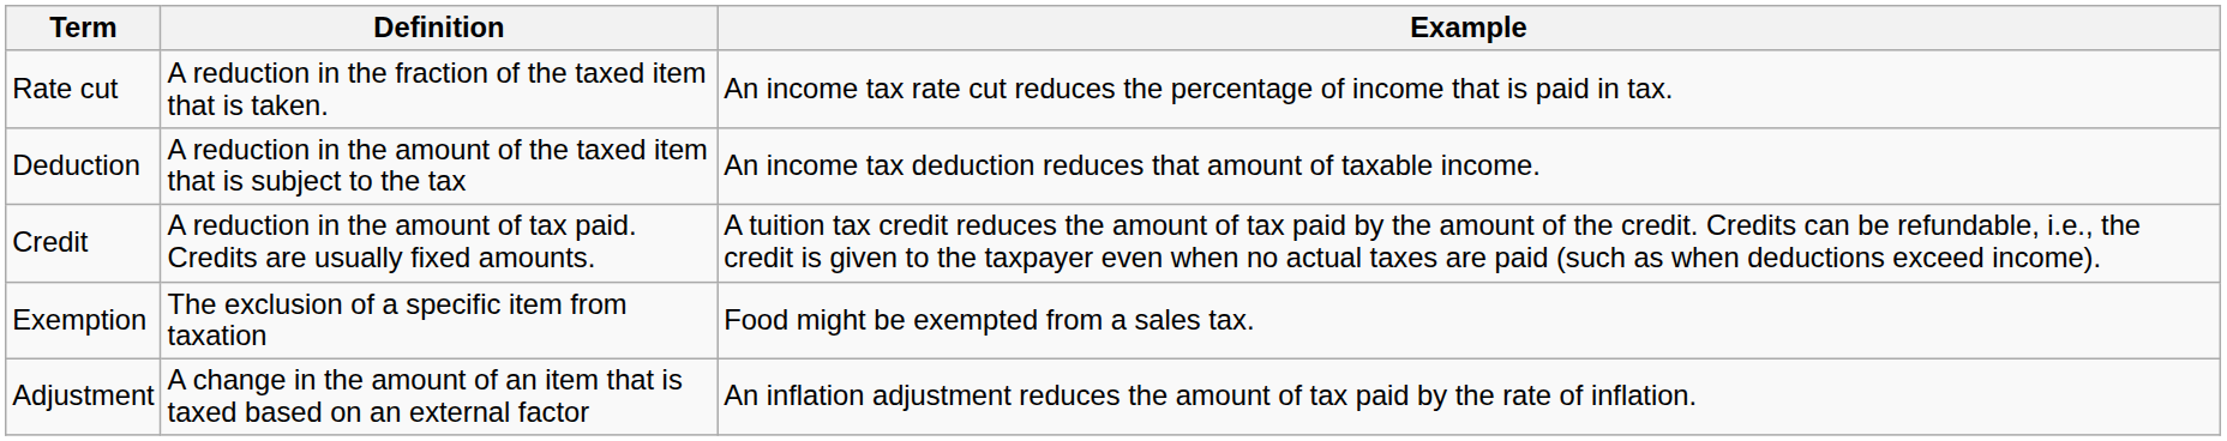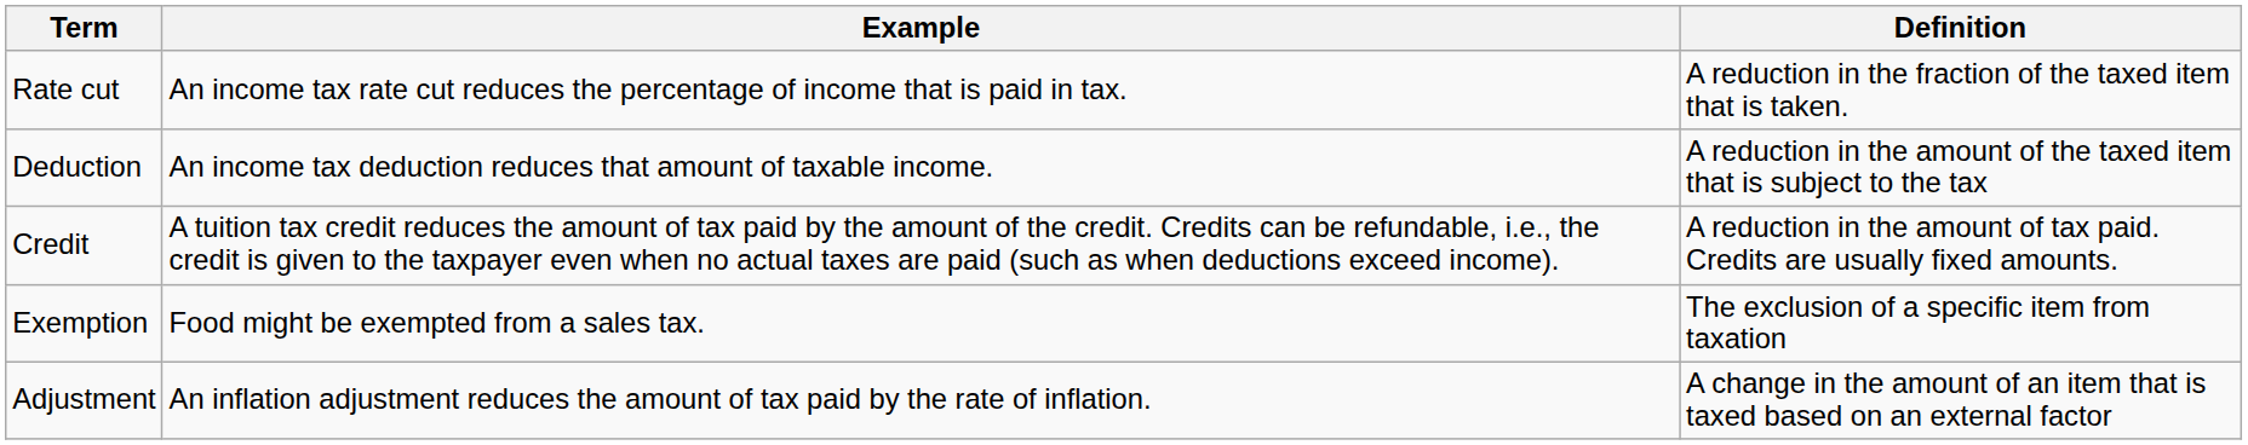columns swapped: Definition <-> Example
